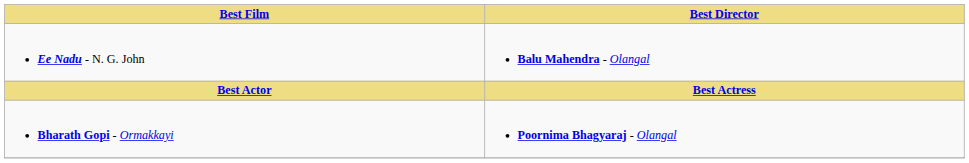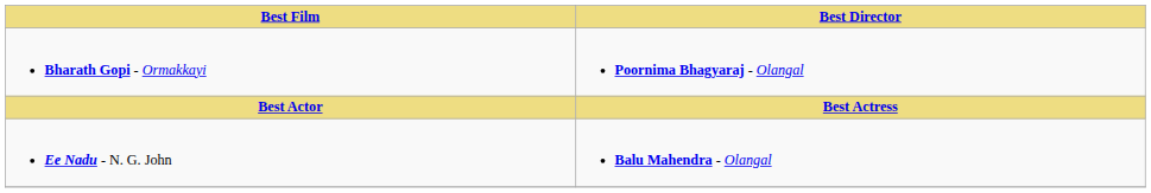rows swapped: Ee Nadu - N. G. John <-> Bharath Gopi - Ormakkayi
